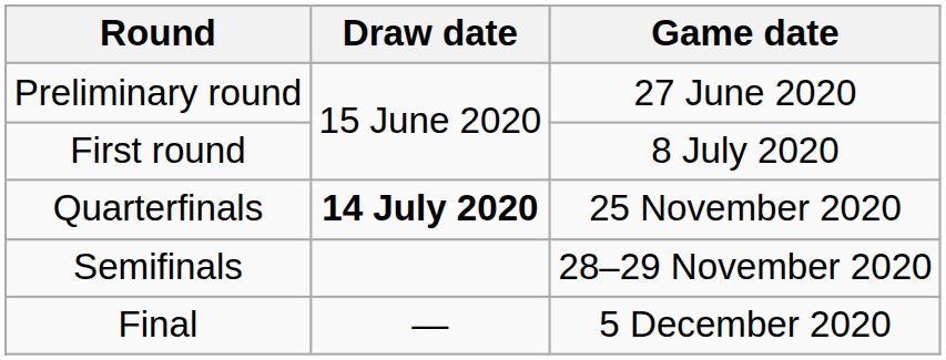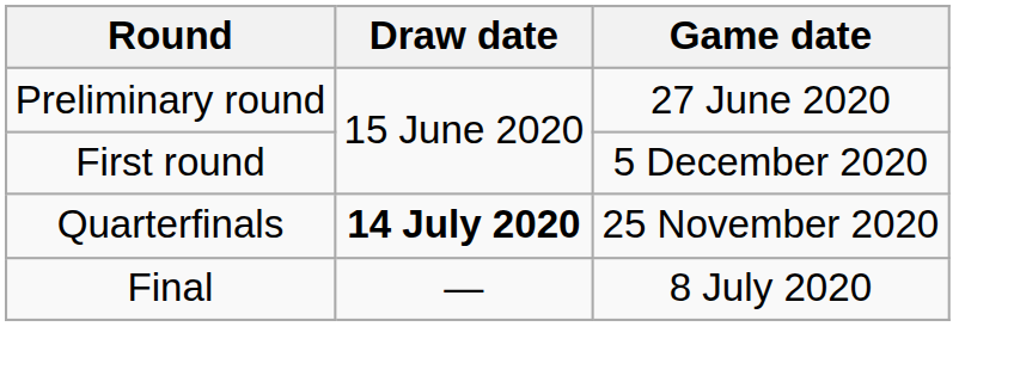First round | Game date: 8 July 2020 -> 5 December 2020
- row: Semifinals | 28–29 November 2020
Final | Game date: 5 December 2020 -> 8 July 2020
